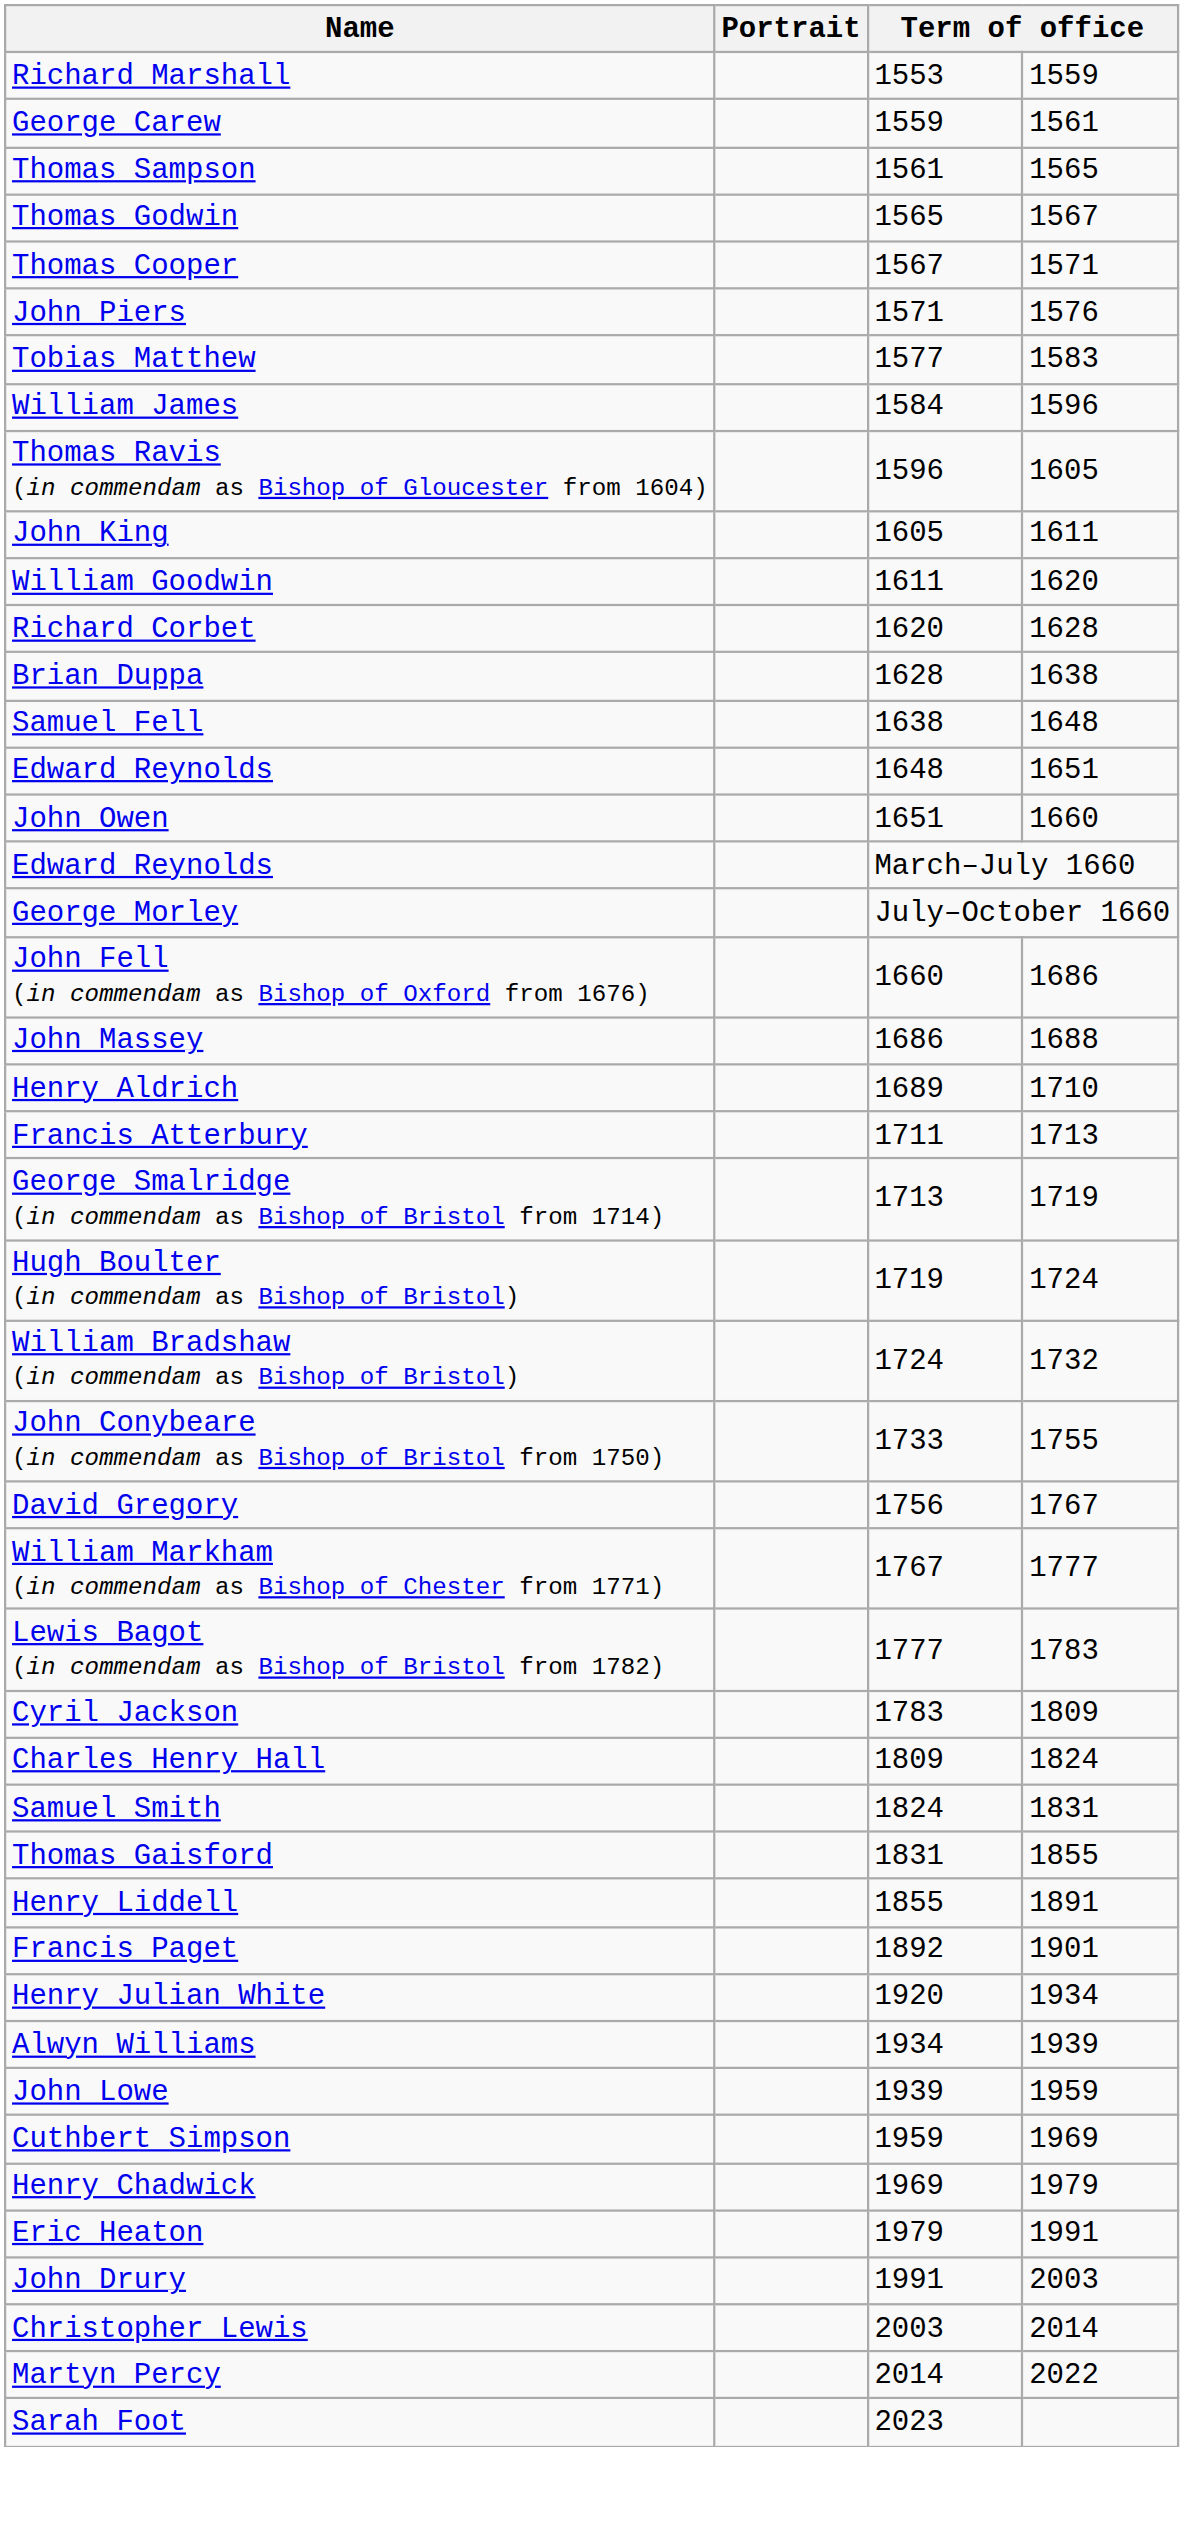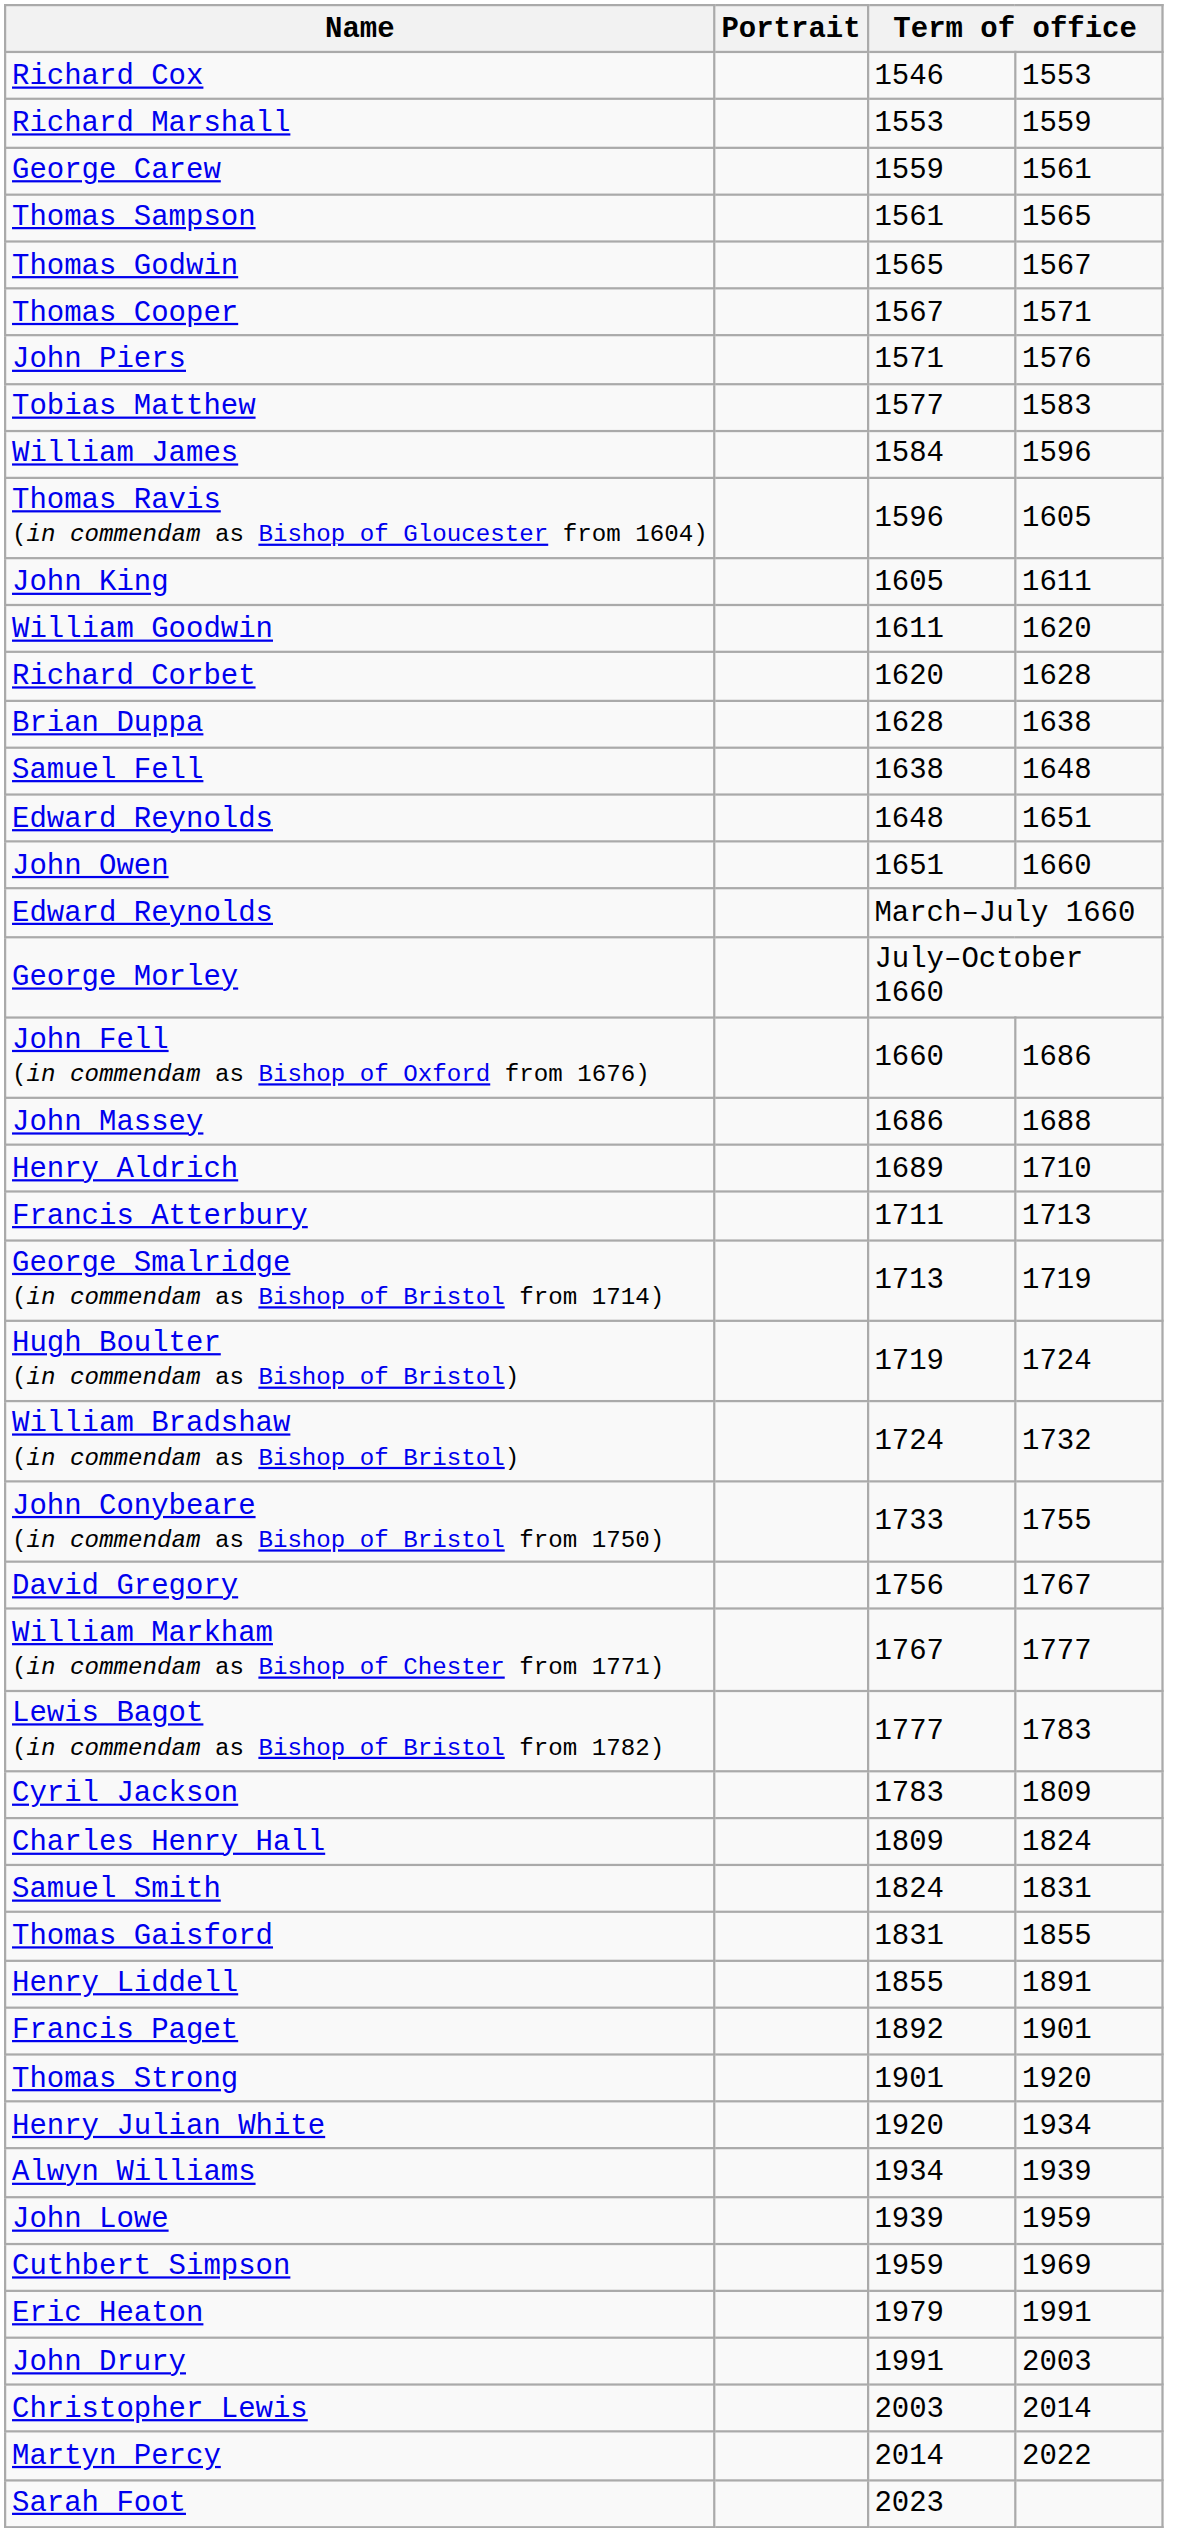+ row: Richard Cox | 1546 | 1553
+ row: Thomas Strong | 1901 | 1920
- row: Henry Chadwick | 1969 | 1979
